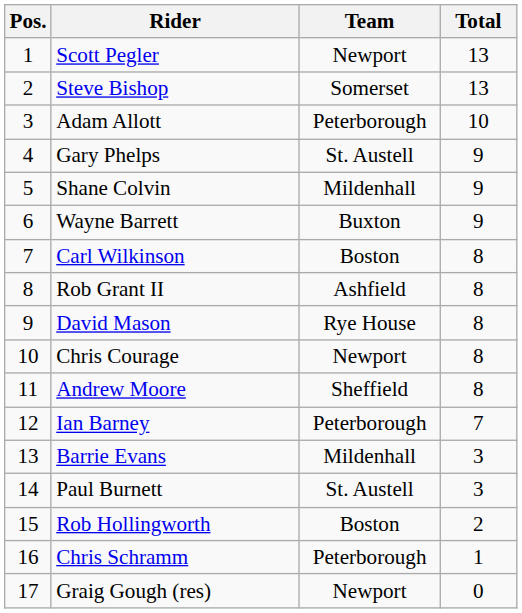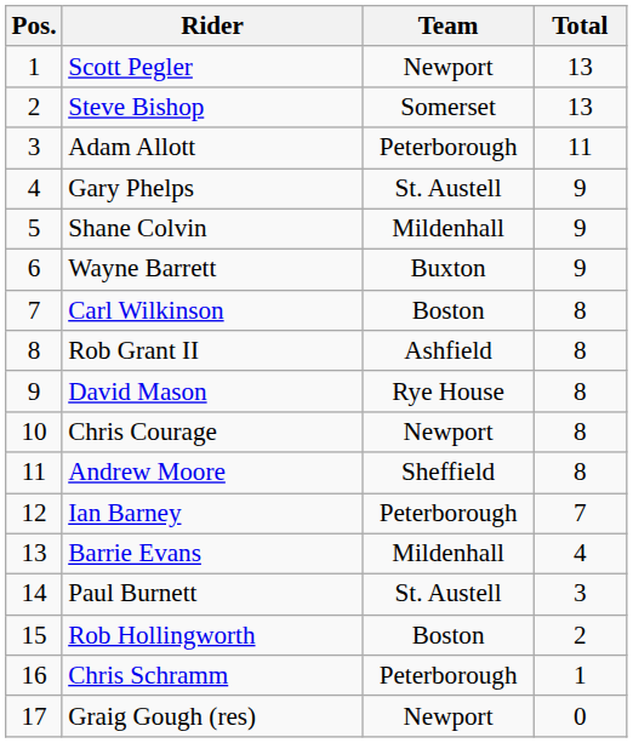Adam Allott | Total: 10 -> 11
Barrie Evans | Total: 3 -> 4
